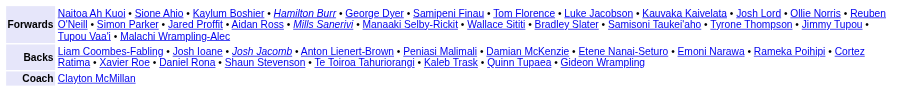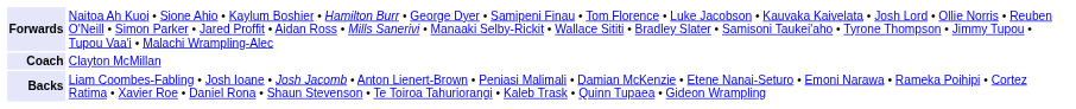rows swapped: Backs <-> Coach
